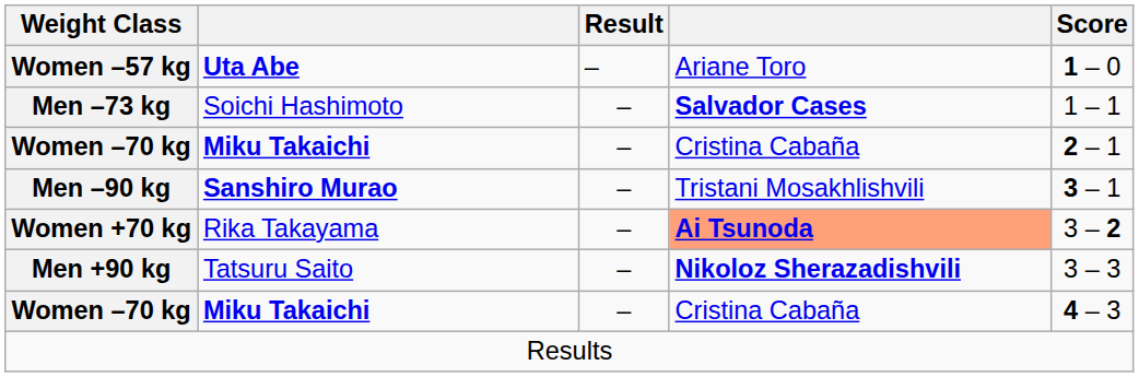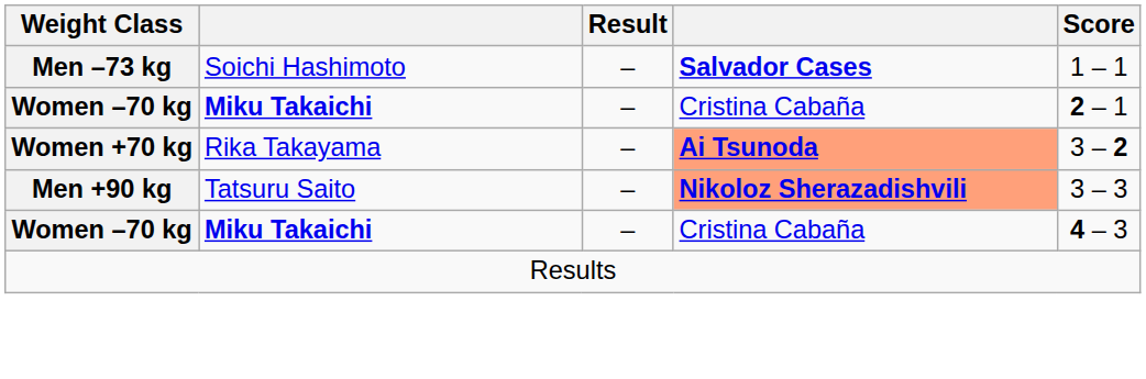- row: Women –57 kg | Uta Abe | – | Ariane Toro | 1 – 0
- row: Men –90 kg | Sanshiro Murao | – | Tristani Mosakhlishvili | 3 – 1
Men +90 kg | column 4: no background -> lightsalmon background
